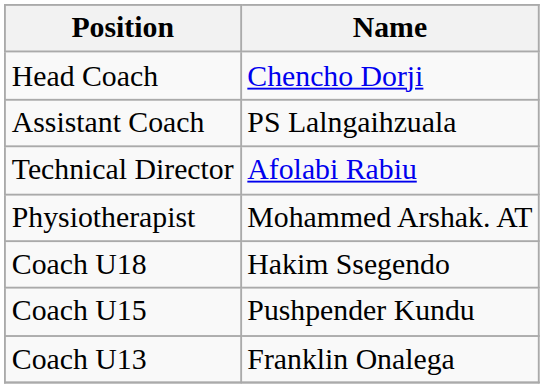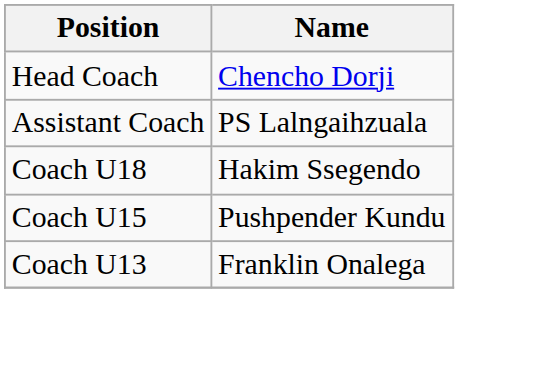- row: Technical Director | Afolabi Rabiu
- row: Physiotherapist | Mohammed Arshak. AT
